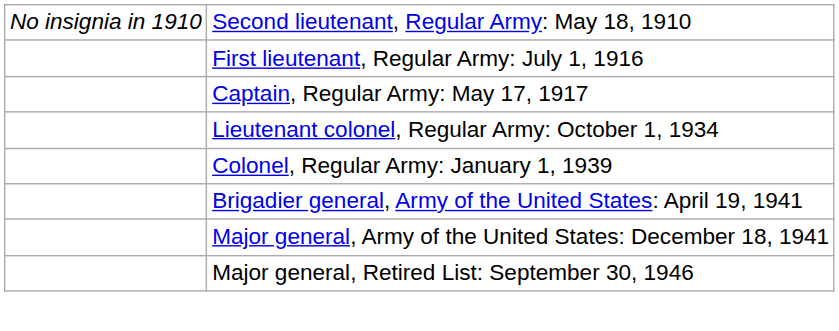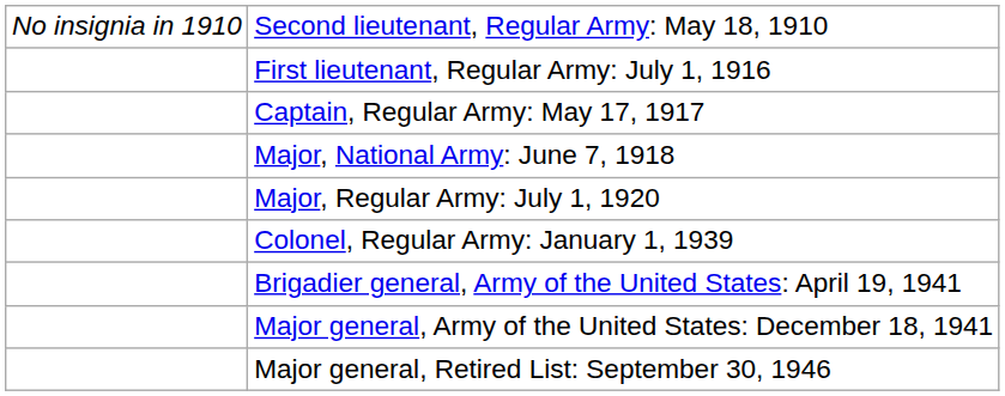+ row: Major, National Army: June 7, 1918
+ row: Major, Regular Army: July 1, 1920
- row: Lieutenant colonel, Regular Army: October 1, 1934
